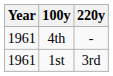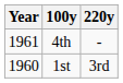1st | Year: 1961 -> 1960
